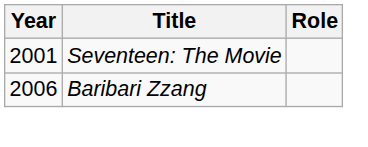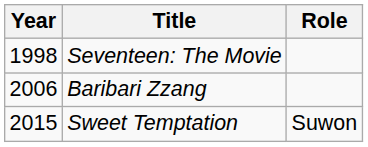Seventeen: The Movie | Year: 2001 -> 1998
+ row: 2015 | Sweet Temptation | Suwon
